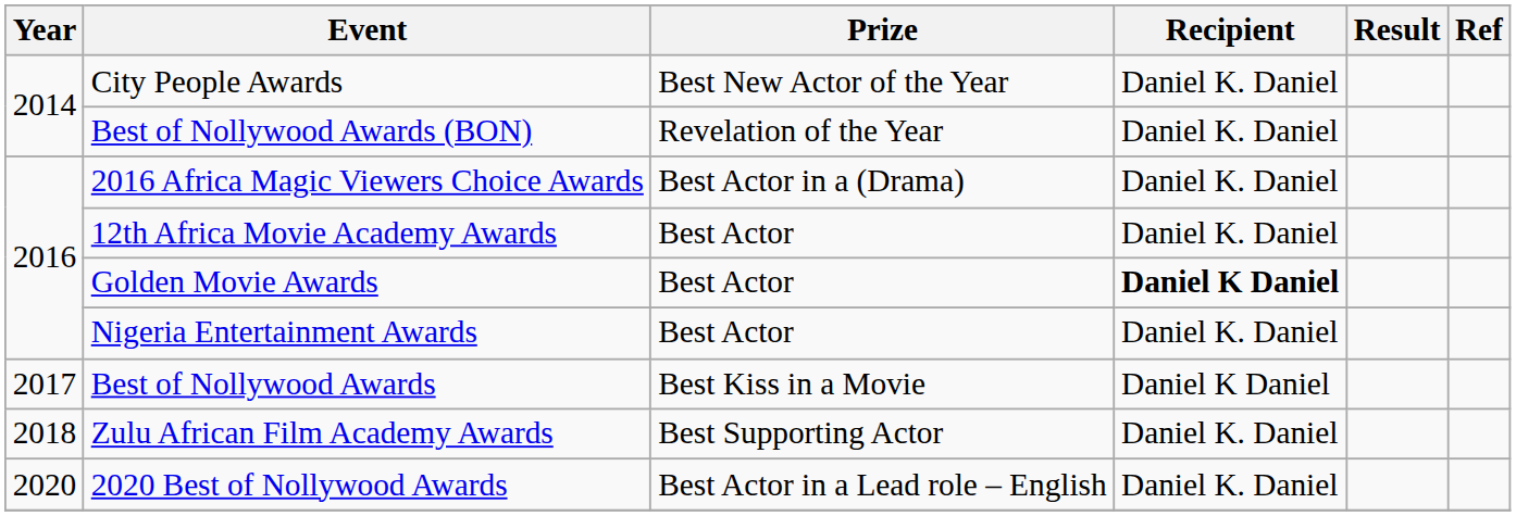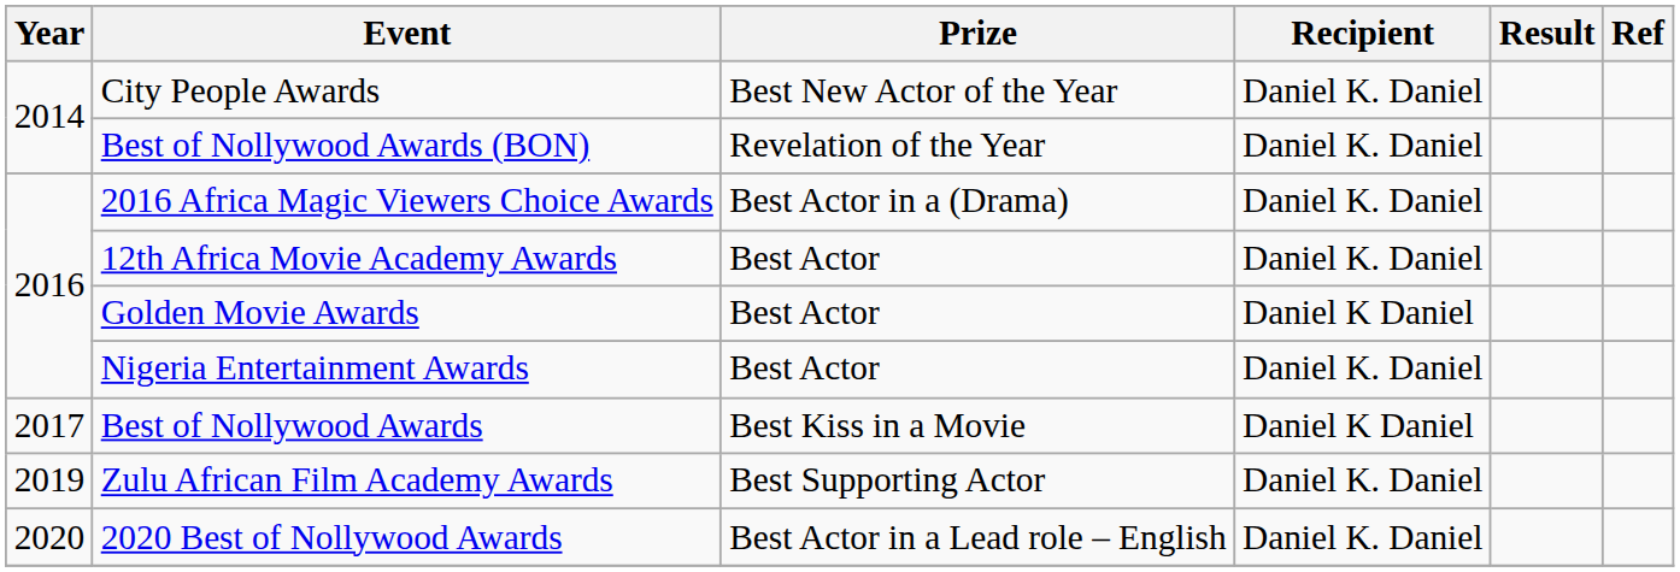Golden Movie Awards | Recipient: bold -> normal
Zulu African Film Academy Awards | Year: 2018 -> 2019
